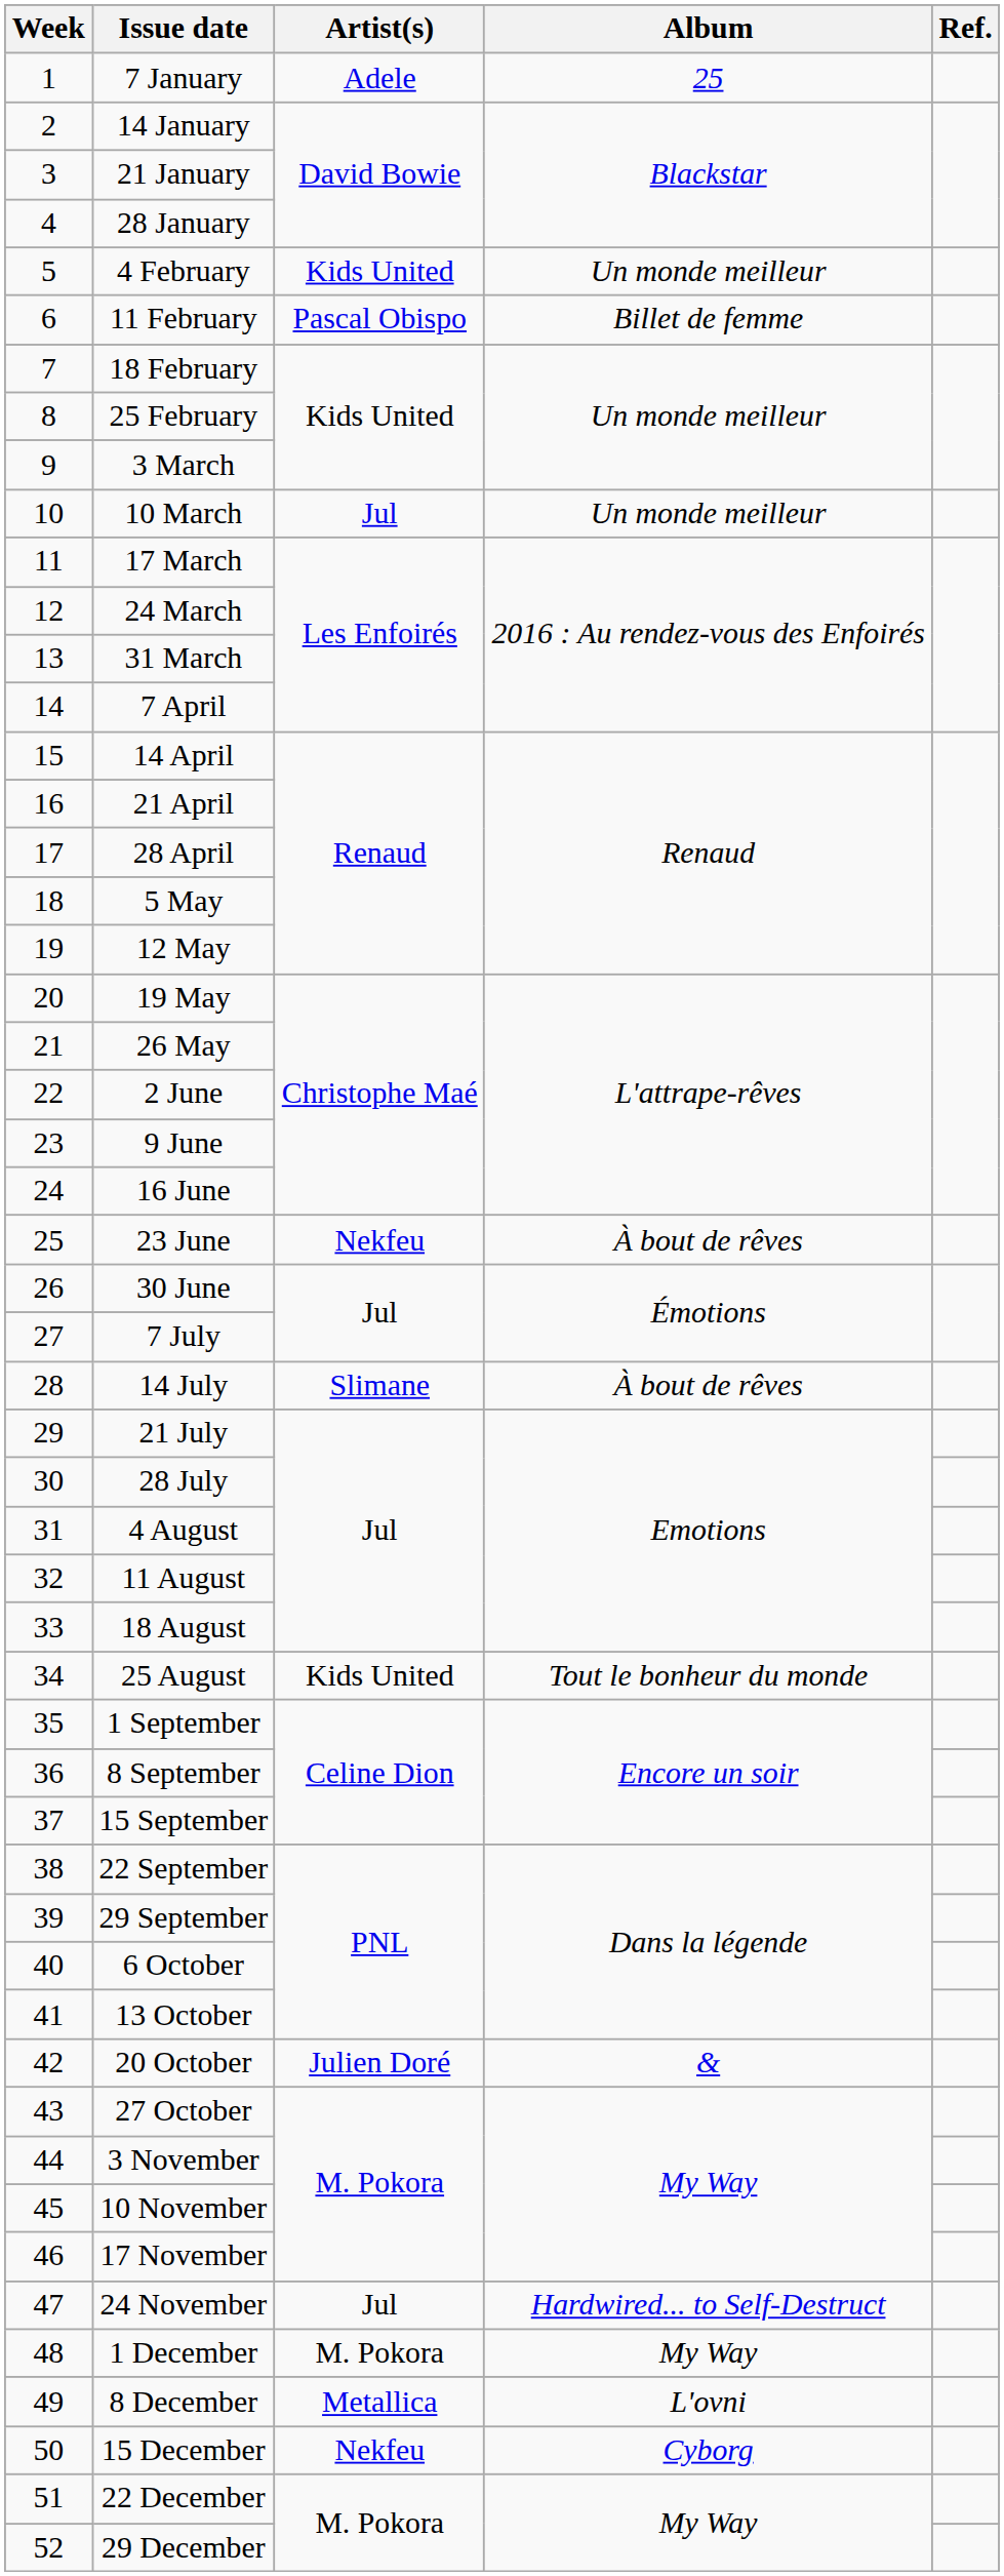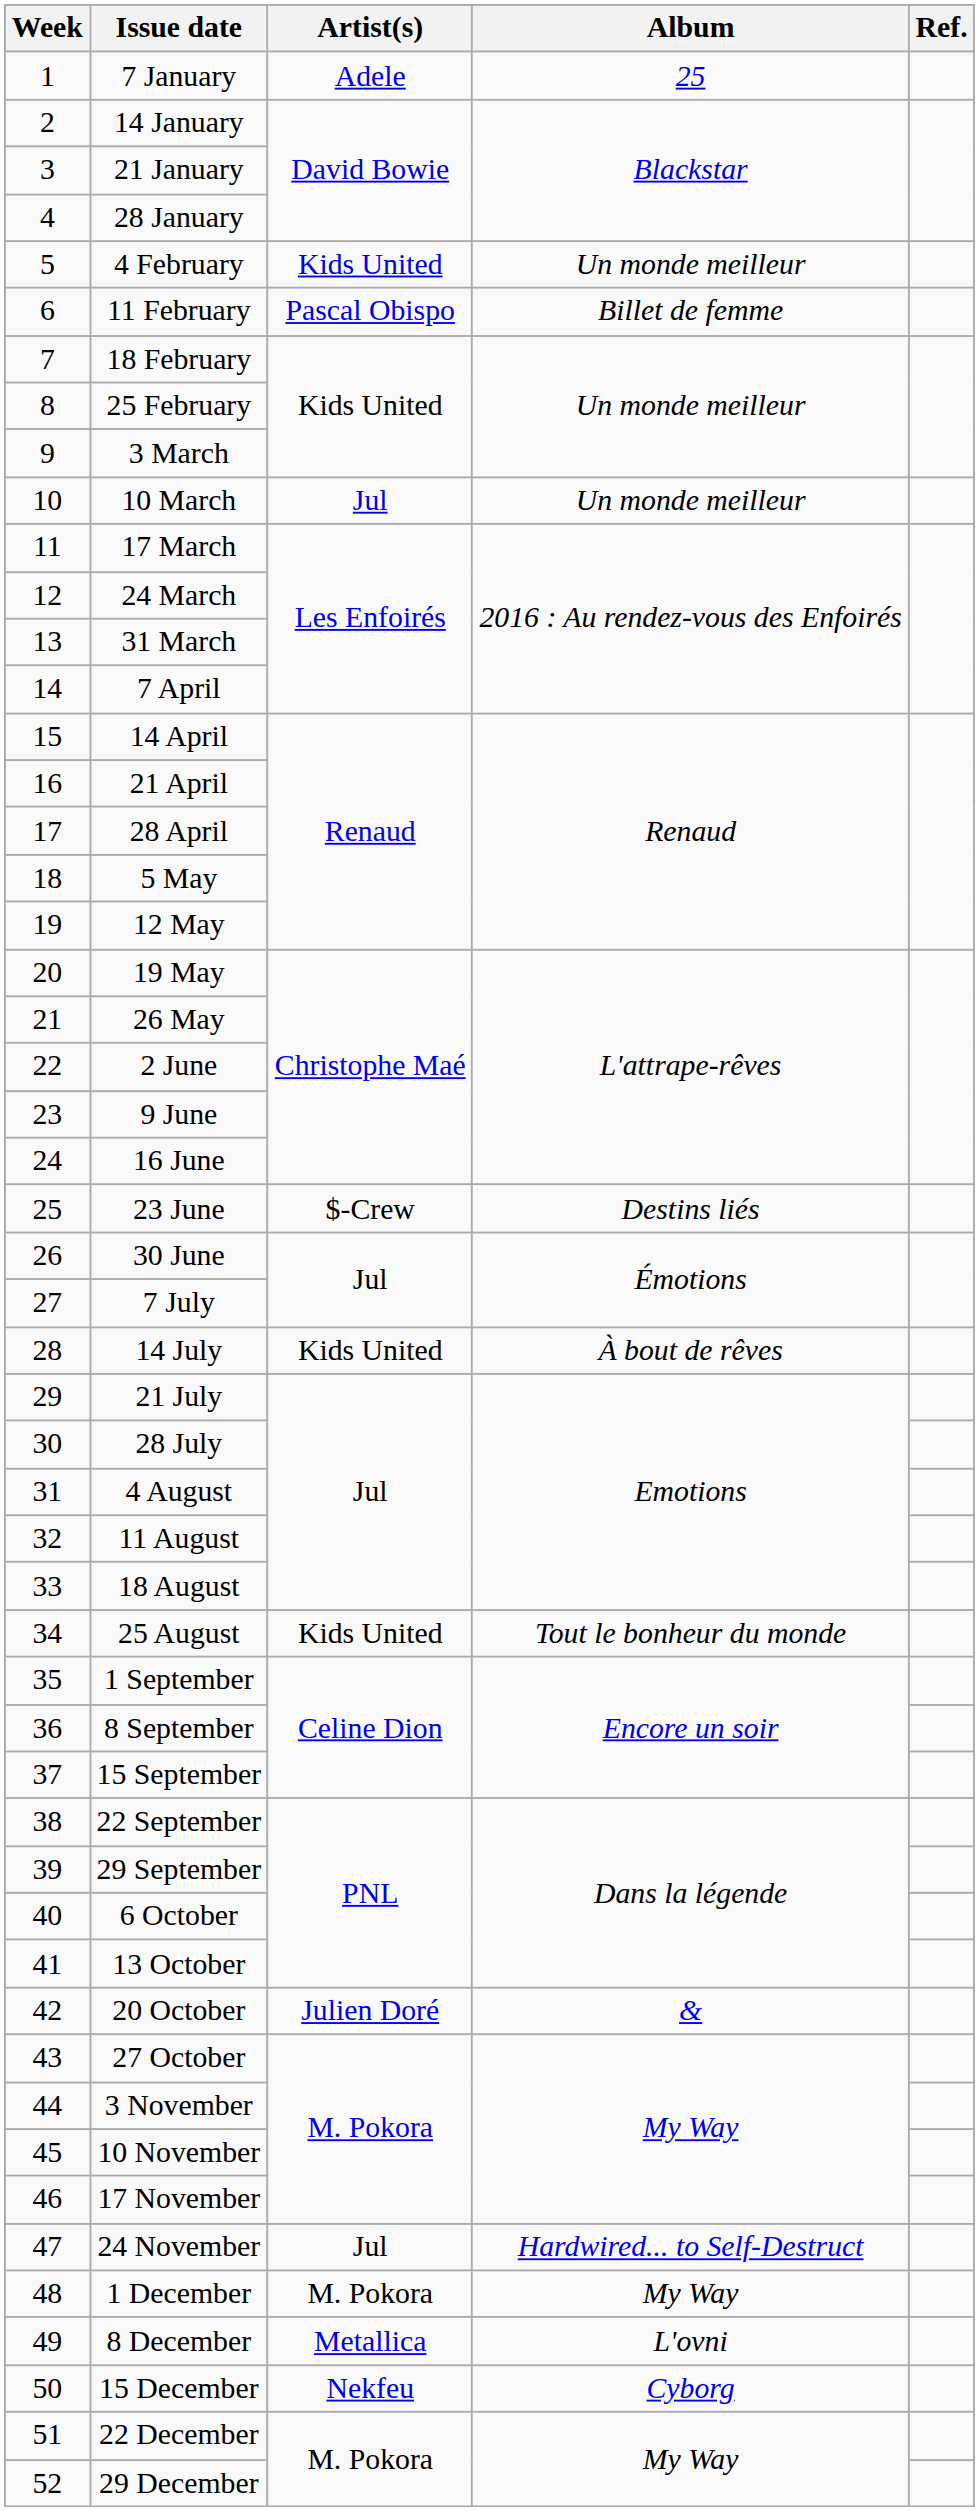23 June | Artist(s): Nekfeu -> $-Crew
23 June | Album: À bout de rêves -> Destins liés
14 July | Artist(s): Slimane -> Kids United
